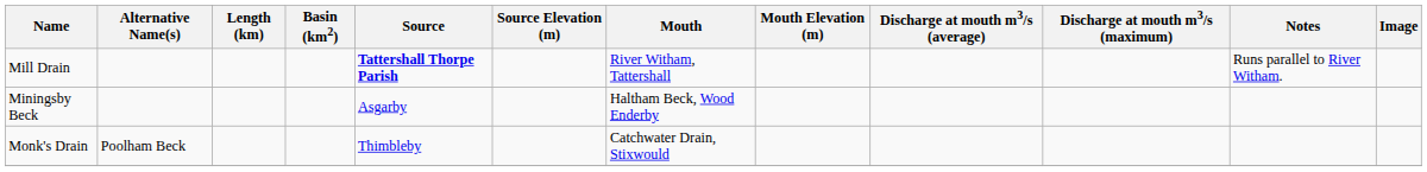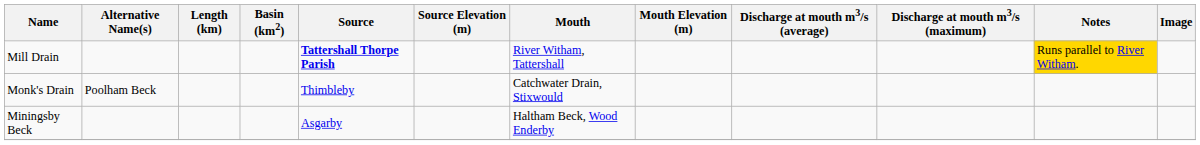Mill Drain | Notes: no background -> gold background
rows swapped: Miningsby Beck <-> Monk's Drain
